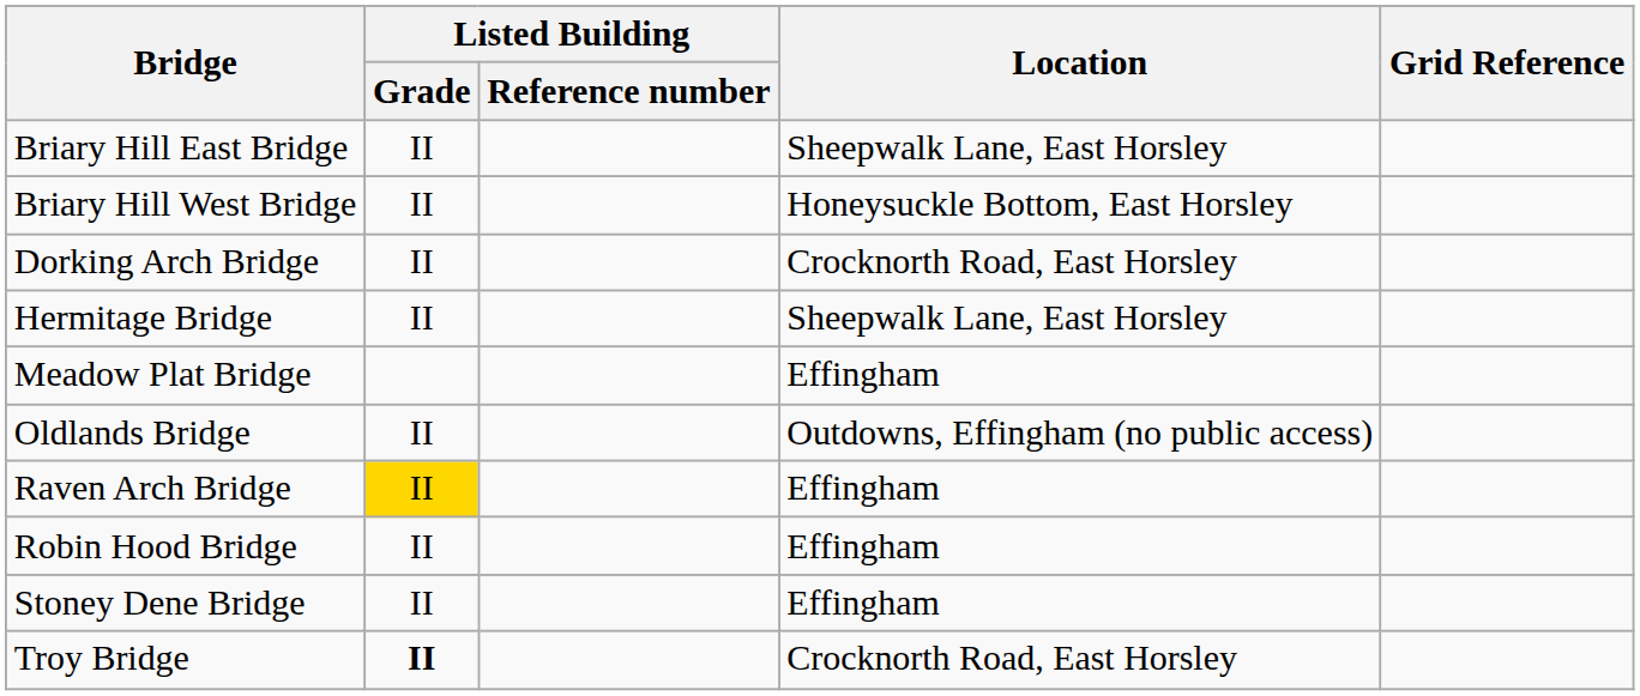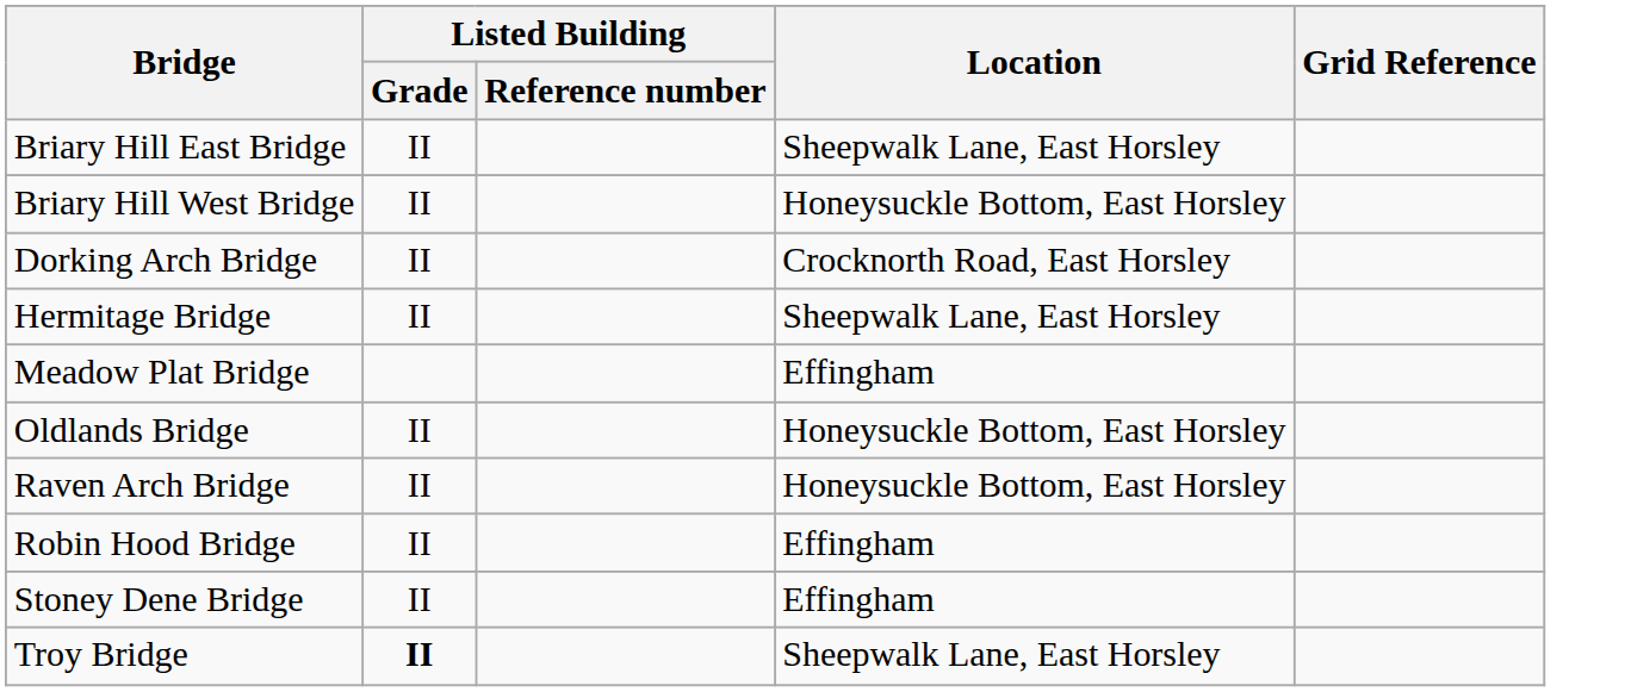Oldlands Bridge | Location: Outdowns, Effingham (no public access) -> Honeysuckle Bottom, East Horsley
Raven Arch Bridge | Listed Building / Grade: gold background -> no background
Raven Arch Bridge | Location: Effingham -> Honeysuckle Bottom, East Horsley
Troy Bridge | Location: Crocknorth Road, East Horsley -> Sheepwalk Lane, East Horsley
